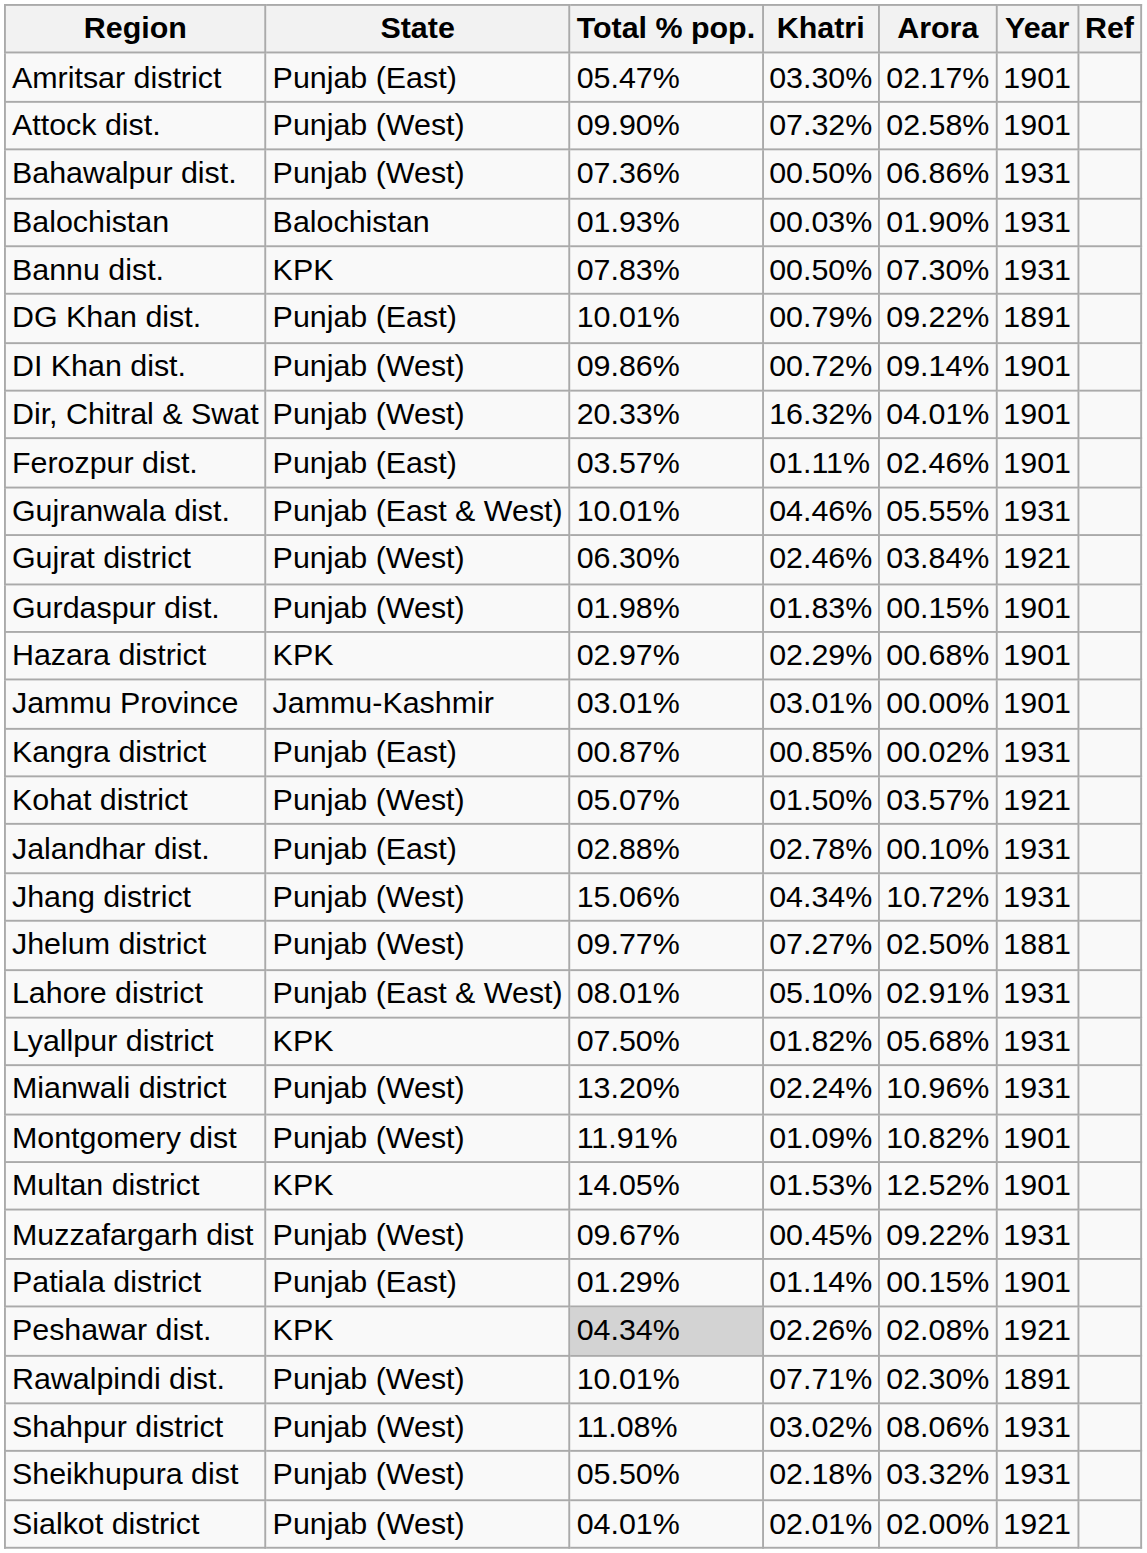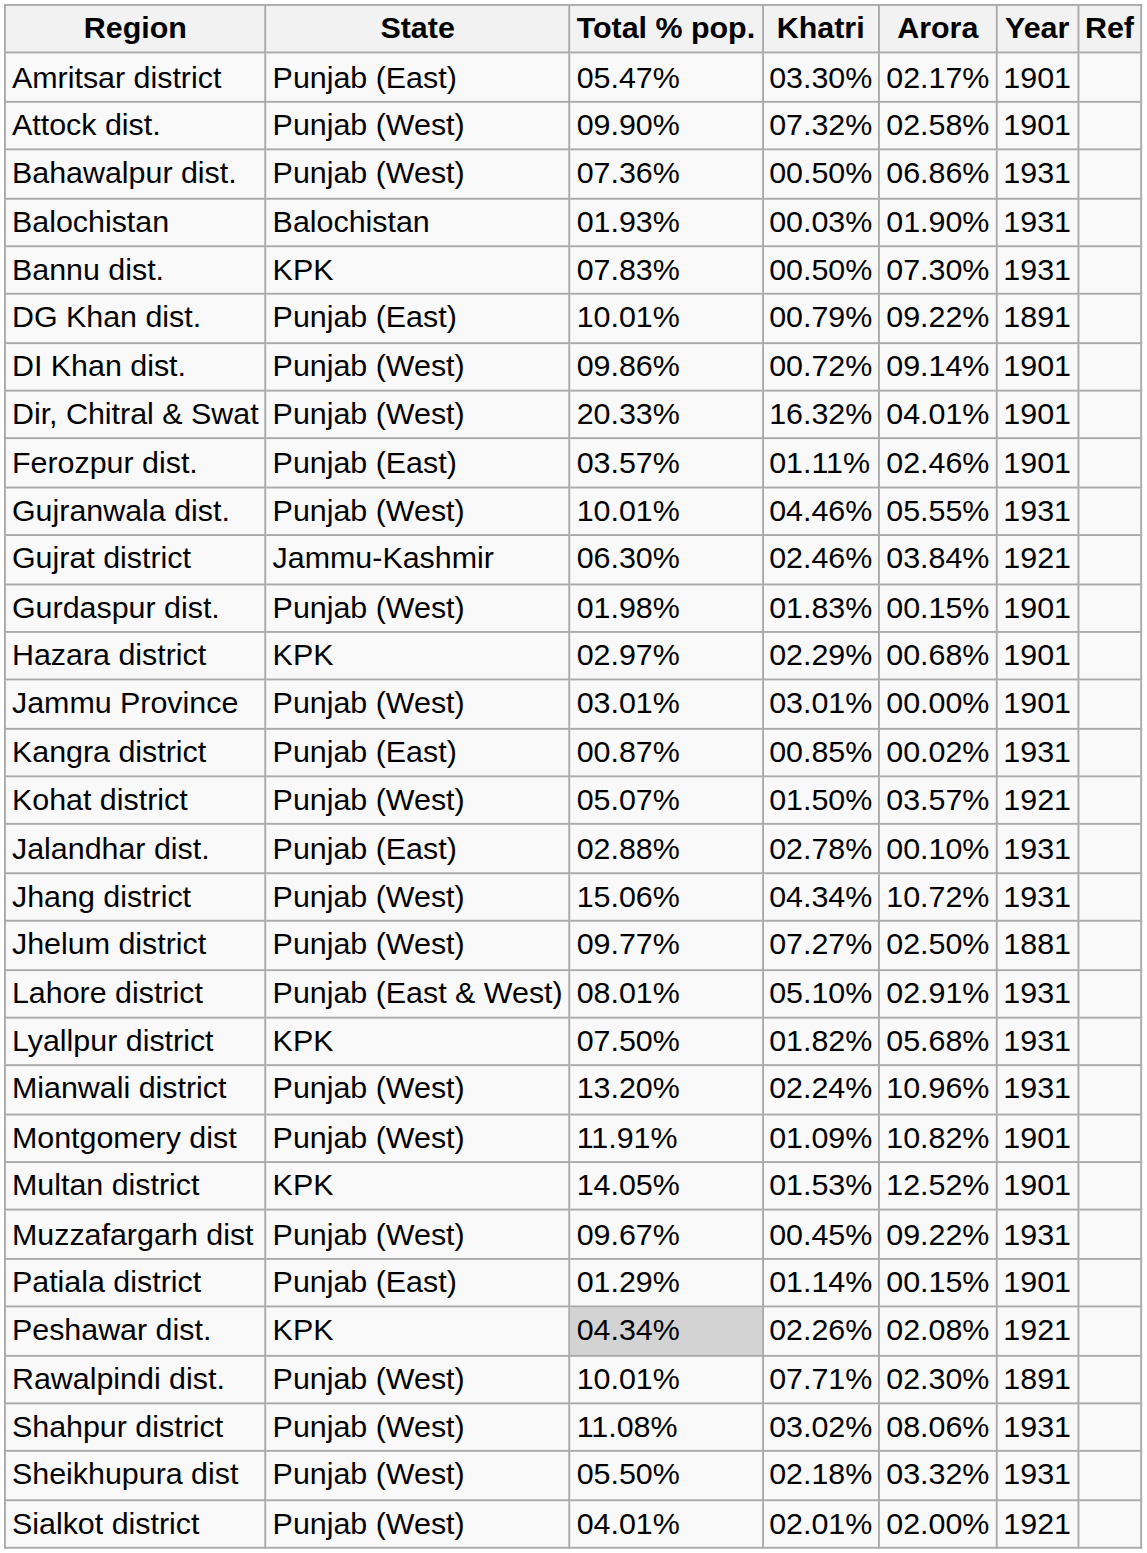Gujranwala dist. | State: Punjab (East & West) -> Punjab (West)
Gujrat district | State: Punjab (West) -> Jammu-Kashmir
Jammu Province | State: Jammu-Kashmir -> Punjab (West)
